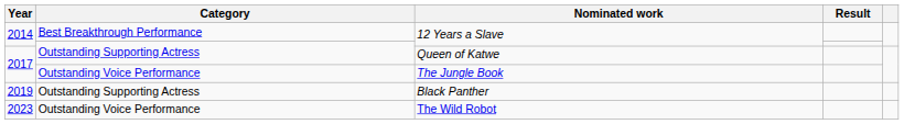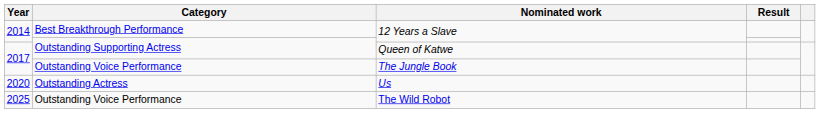- row: 2019 | Outstanding Supporting Actress | Black Panther
+ row: 2020 | Outstanding Actress | Us
The Wild Robot | Year: 2023 -> 2025
